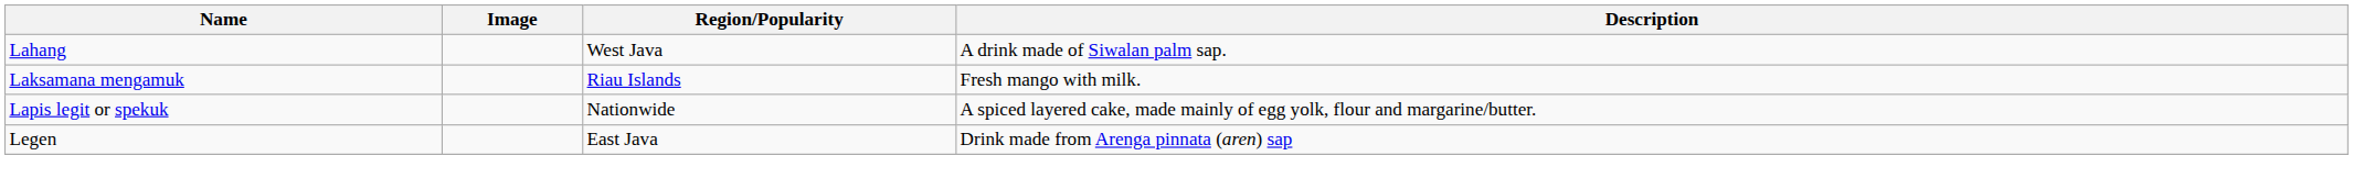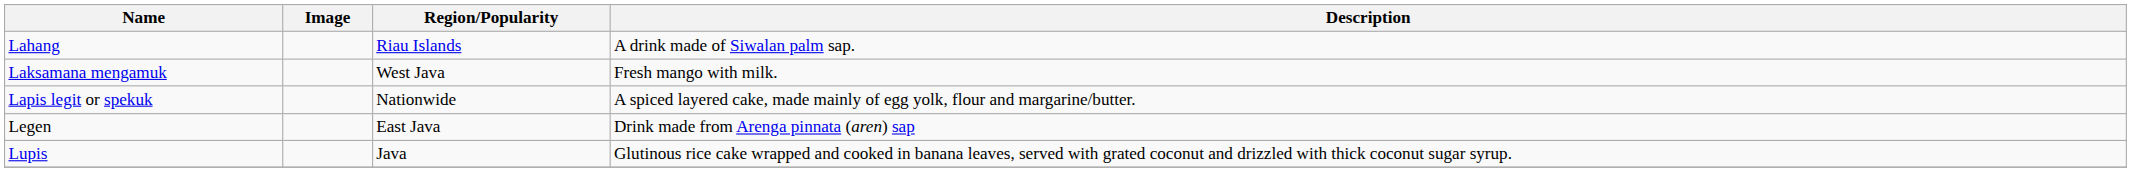Lahang | Region/Popularity: West Java -> Riau Islands
Laksamana mengamuk | Region/Popularity: Riau Islands -> West Java
+ row: Lupis | Java | Glutinous rice cake wrapped and cooked in banana leaves, served with grated coconut and drizzled with thick coconut sugar syrup.
